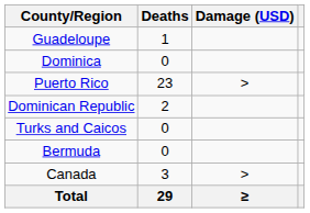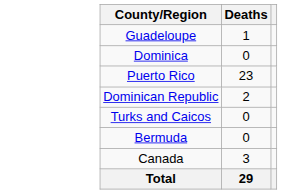- column: Damage (USD) | > | > | ≥
